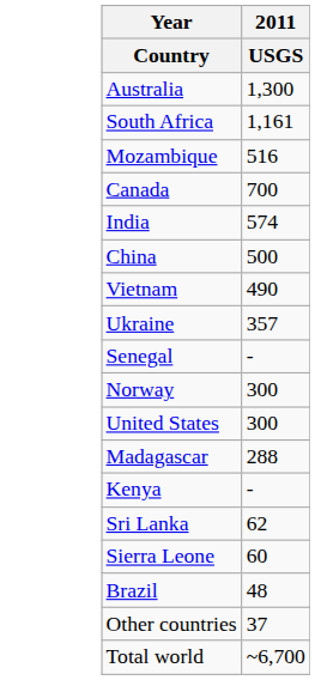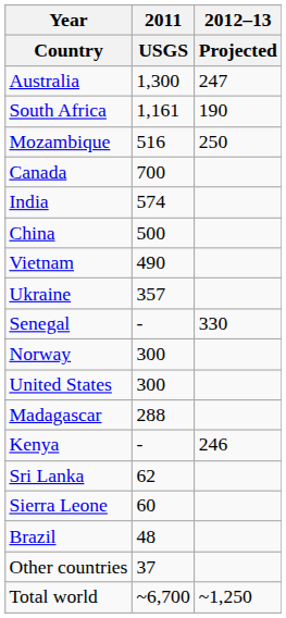+ column: 2012–13 | Projected | 247 | 190 | 250 | 330 | 246 | ~1,250
